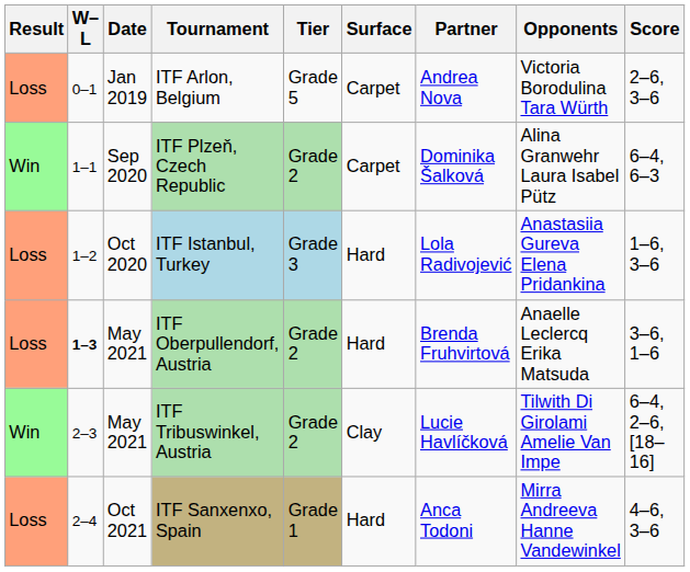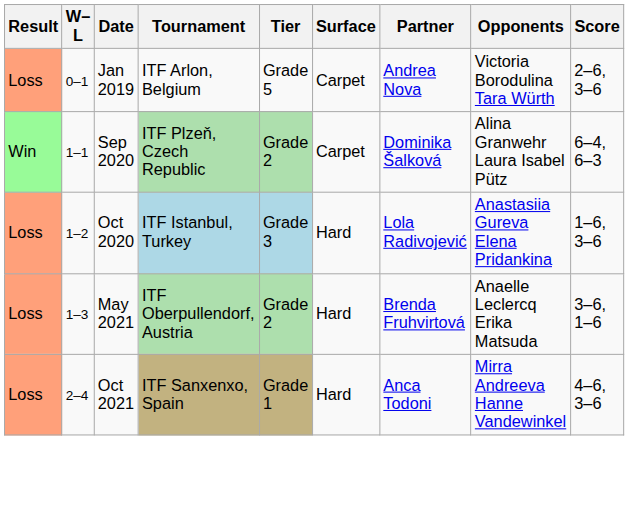ITF Oberpullendorf, Austria | W–L: bold -> normal
- row: Win | 2–3 | May 2021 | ITF Tribuswinkel, Austria | Grade 2 | Clay | Lucie Havlíčková | Tilwith Di Girolami Amelie Van Impe | 6–4, 2–6, [18–16]
